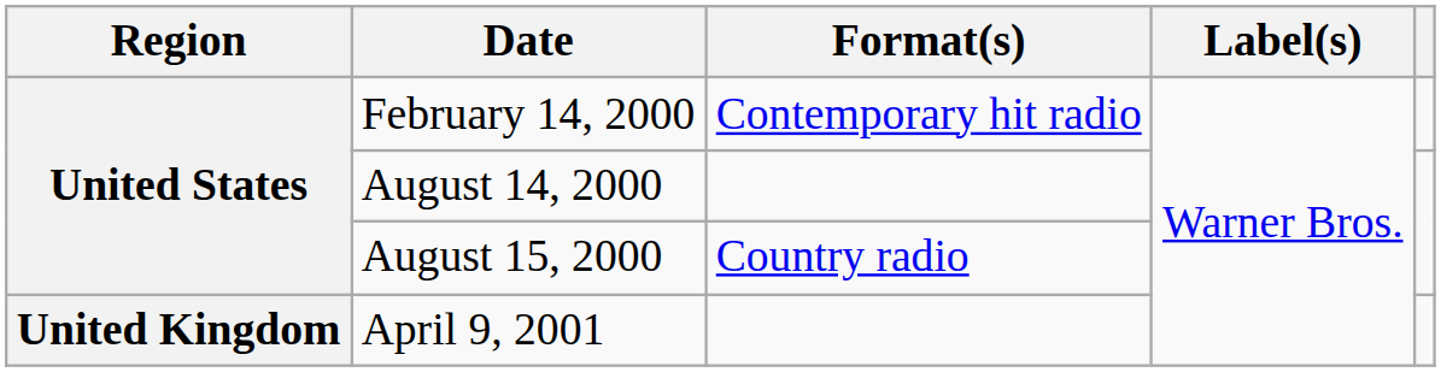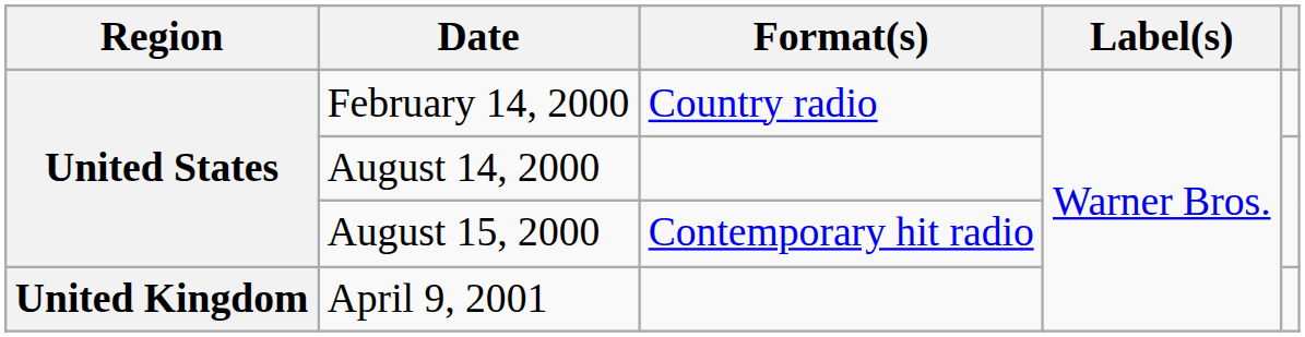February 14, 2000 | Format(s): Contemporary hit radio -> Country radio
August 15, 2000 | Format(s): Country radio -> Contemporary hit radio
